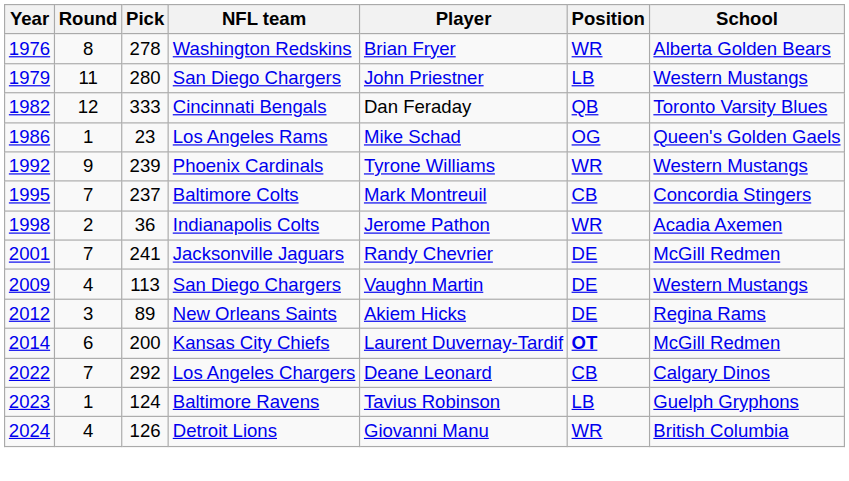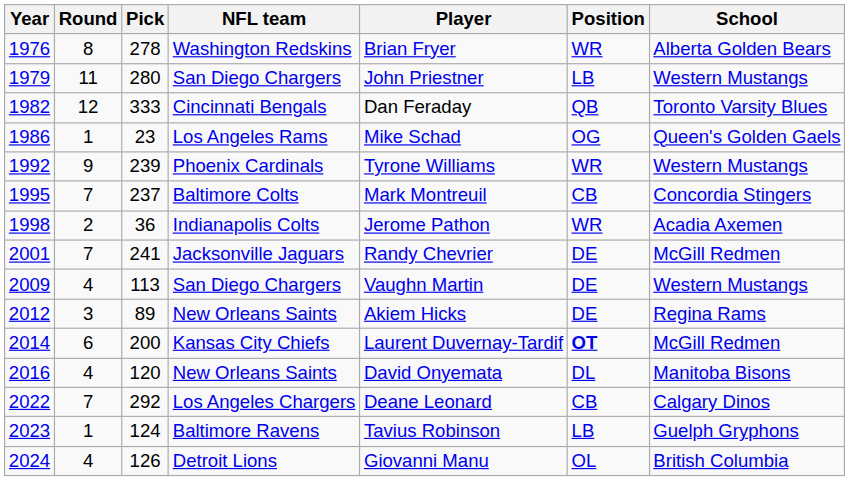+ row: 2016 | 4 | 120 | New Orleans Saints | David Onyemata | DL | Manitoba Bisons
2024 | Position: WR -> OL
